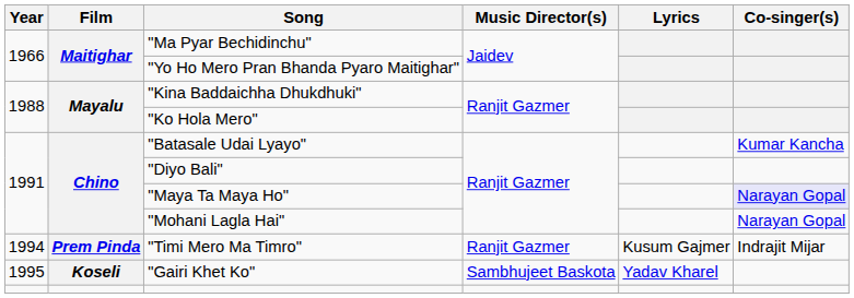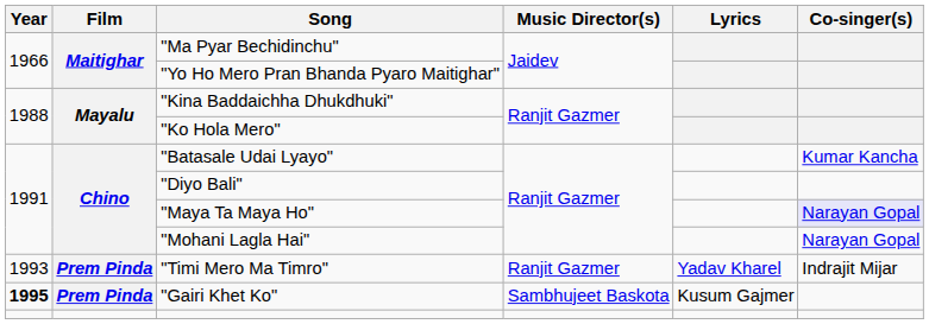"Timi Mero Ma Timro" | Year: 1994 -> 1993
"Timi Mero Ma Timro" | Lyrics: Kusum Gajmer -> Yadav Kharel
"Gairi Khet Ko" | Year: normal -> bold
"Gairi Khet Ko" | Film: Koseli -> Prem Pinda
"Gairi Khet Ko" | Lyrics: Yadav Kharel -> Kusum Gajmer
